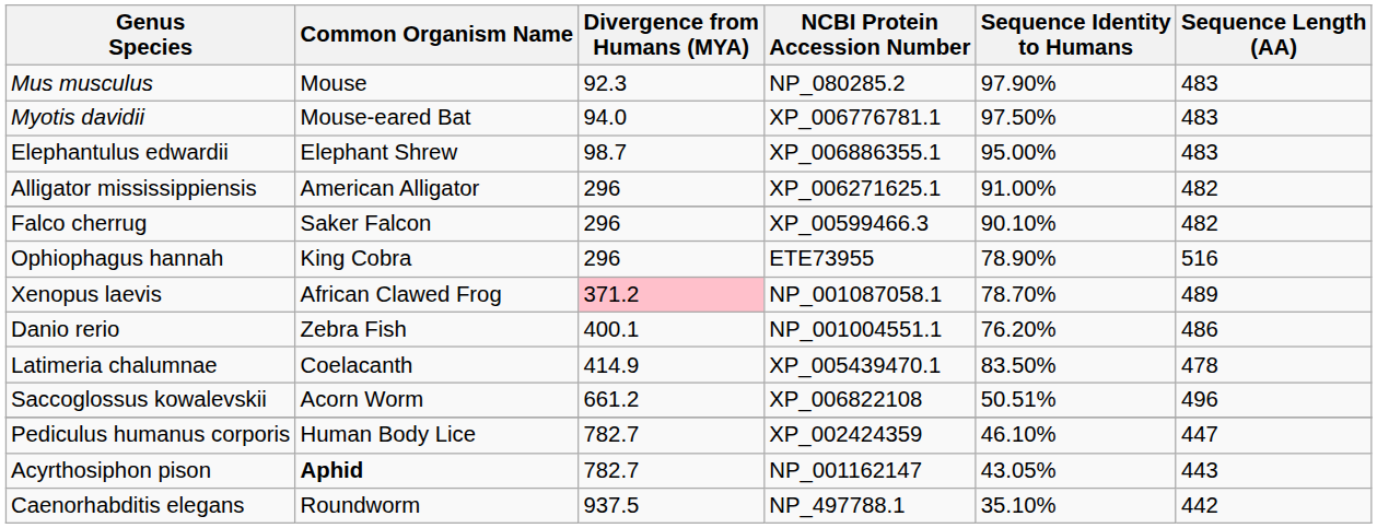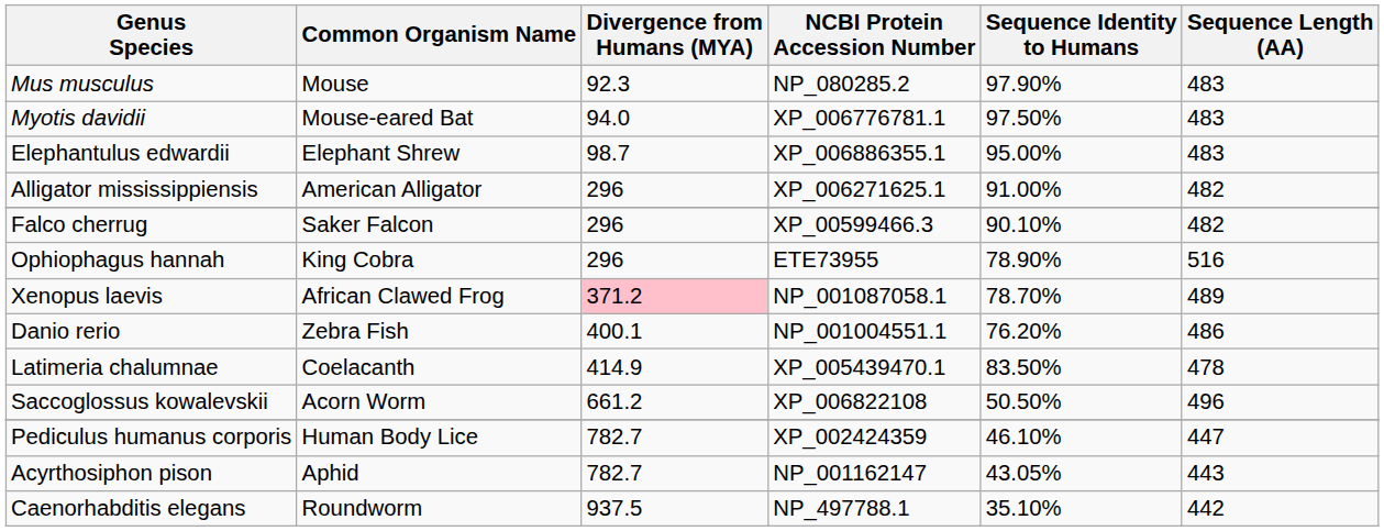Saccoglossus kowalevskii | Sequence Identity to Humans: 50.51% -> 50.50%
Acyrthosiphon pison | Common Organism Name: bold -> normal
